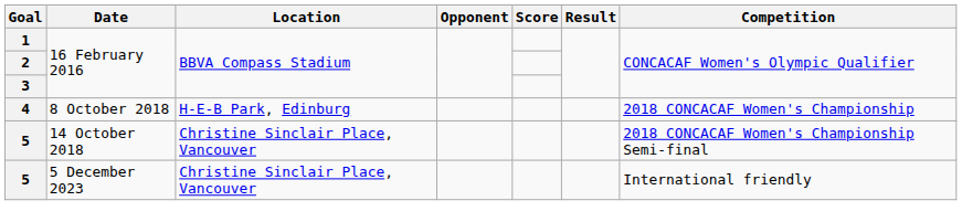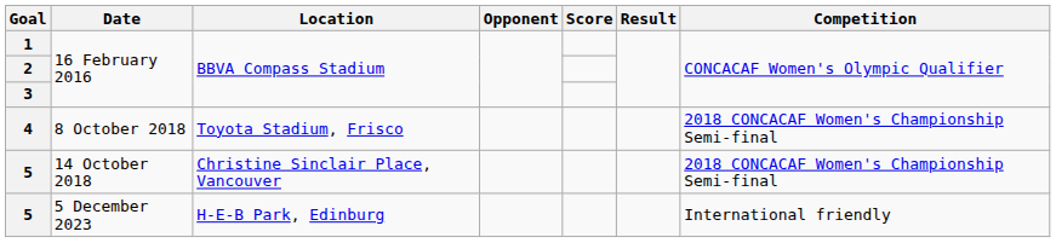4 | Location: H-E-B Park, Edinburg -> Toyota Stadium, Frisco
4 | Competition: 2018 CONCACAF Women's Championship -> 2018 CONCACAF Women's Championship Semi-final
5 / 5 December 2023 | Location: Christine Sinclair Place, Vancouver -> H-E-B Park, Edinburg
